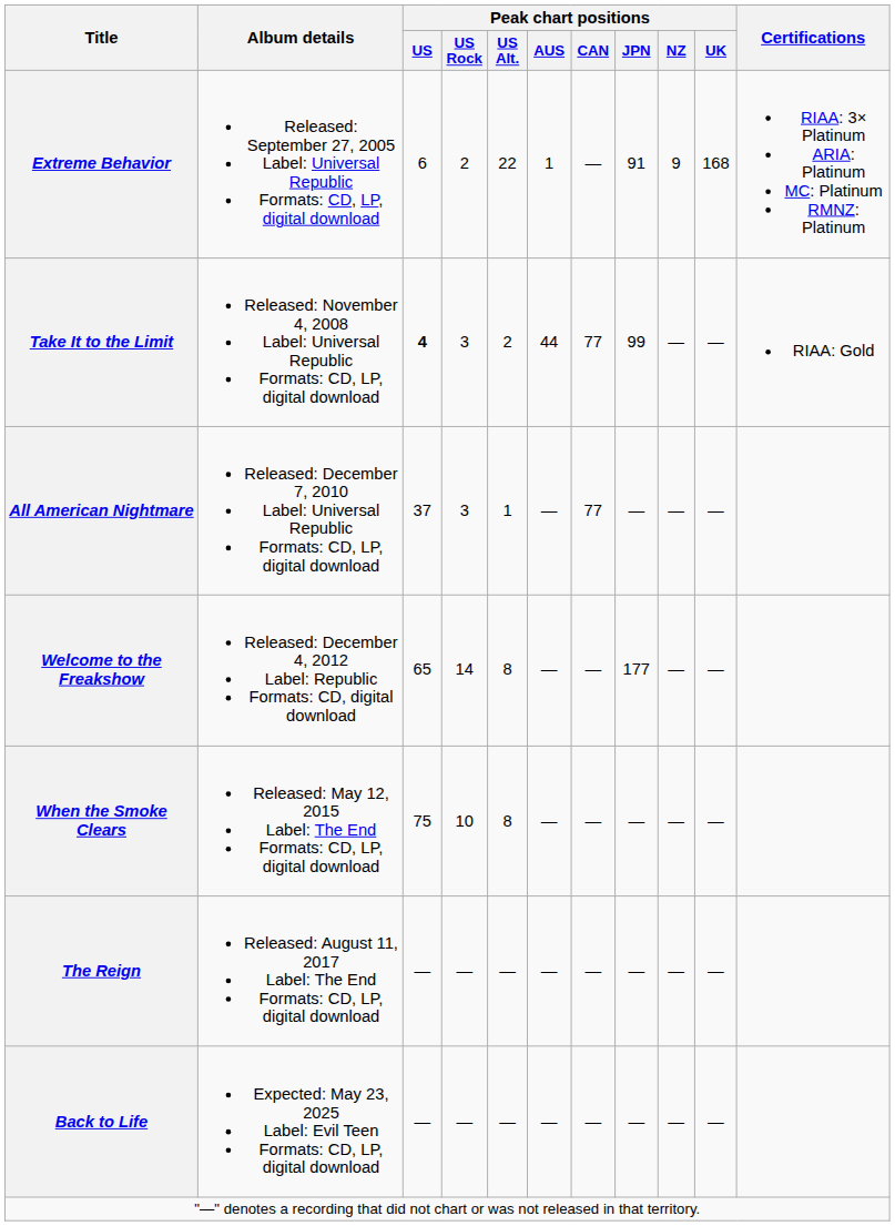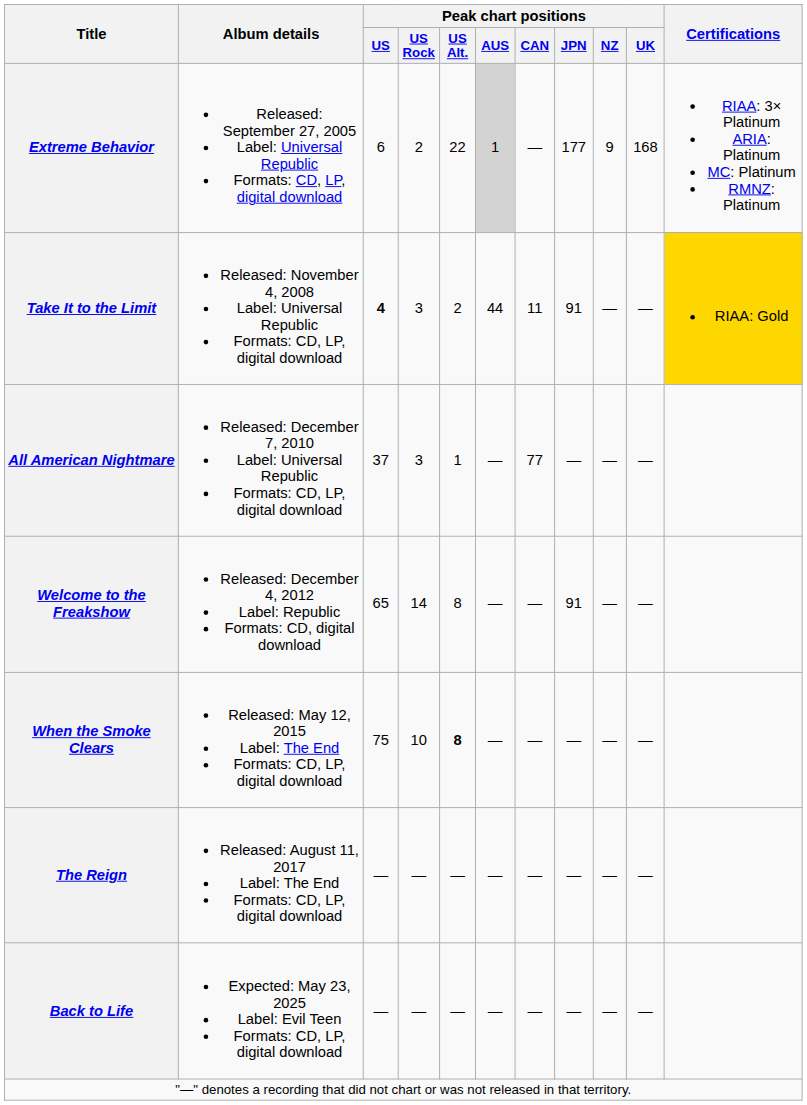Extreme Behavior | Peak chart positions / AUS: no background -> lightgrey background
Extreme Behavior | Peak chart positions / JPN: 91 -> 177
Take It to the Limit | Peak chart positions / CAN: 77 -> 11
Take It to the Limit | Peak chart positions / JPN: 99 -> 91
Take It to the Limit | Certifications: no background -> gold background
Welcome to the Freakshow | Peak chart positions / JPN: 177 -> 91
When the Smoke Clears | Peak chart positions / US Alt.: normal -> bold
